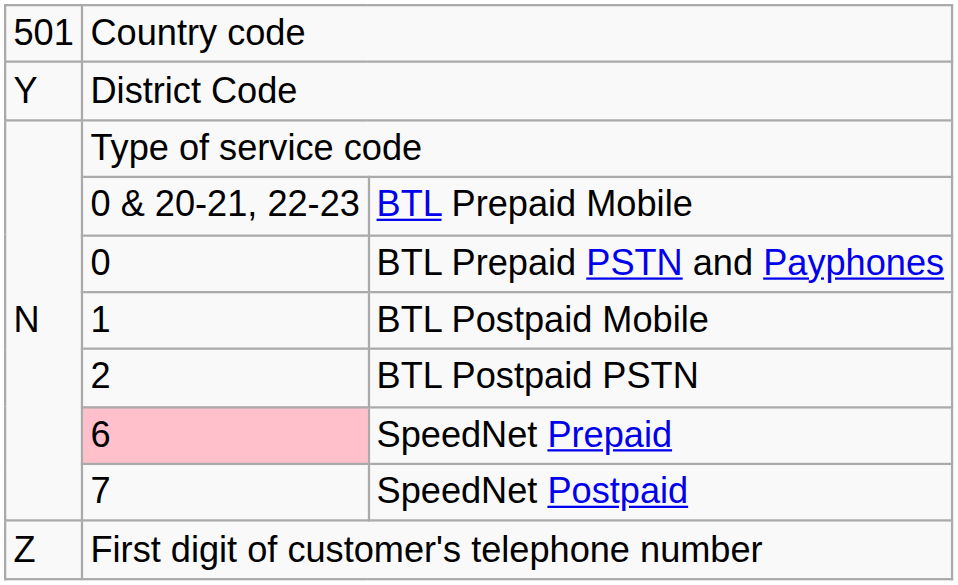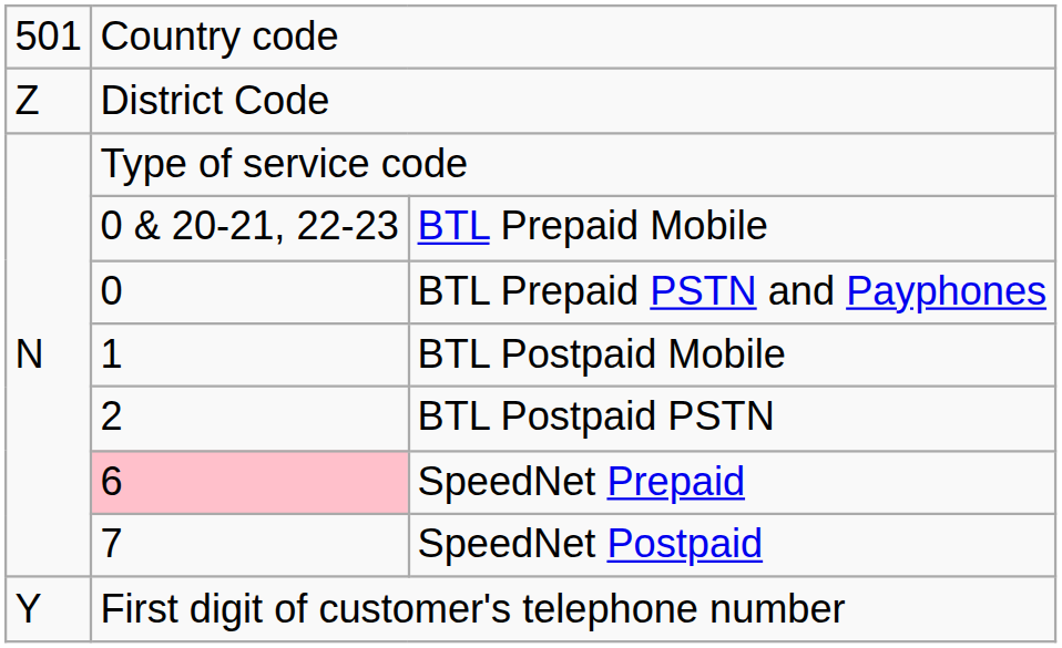District Code | column 1: Y -> Z
First digit of customer's telephone number | column 1: Z -> Y
